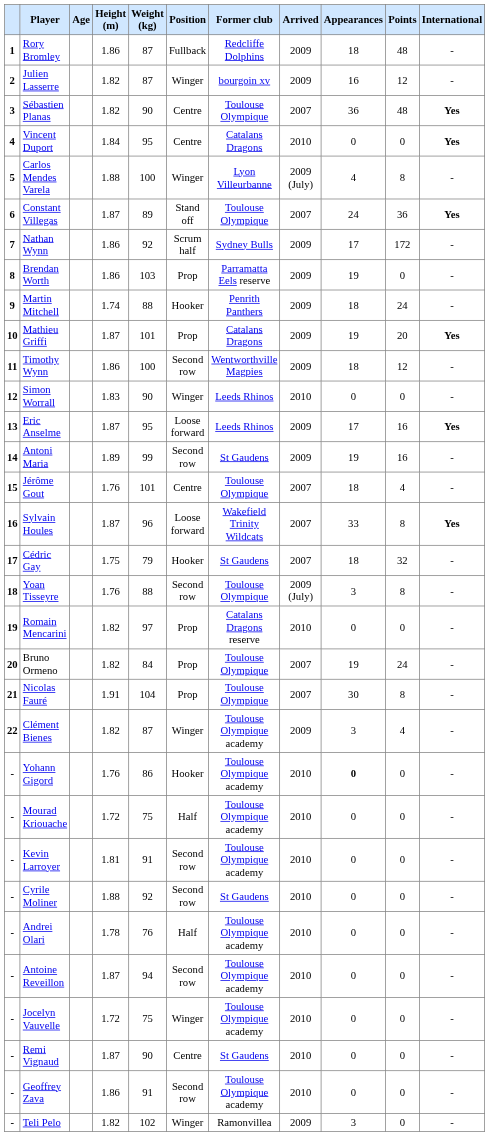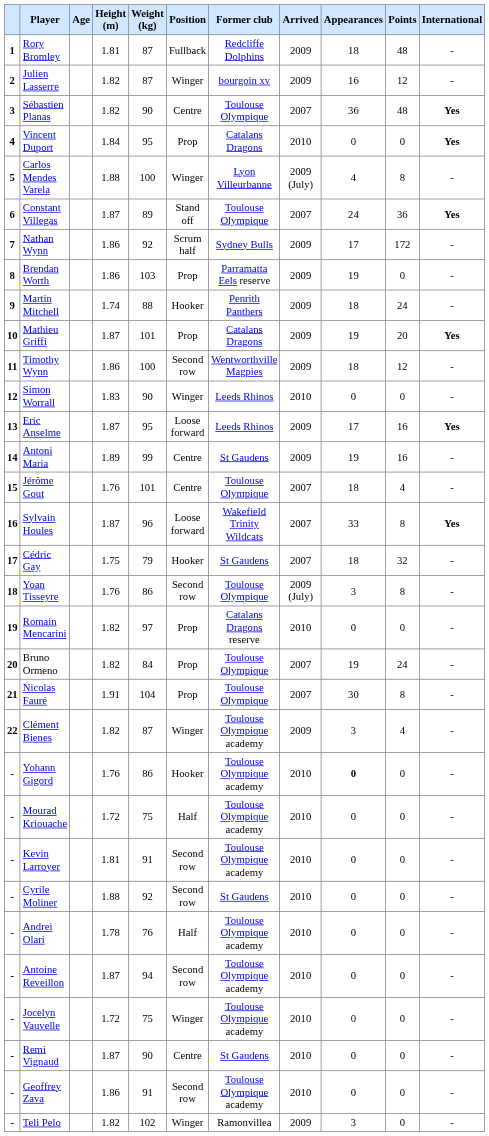Rory Bromley | Height (m): 1.86 -> 1.81
Vincent Duport | Position: Centre -> Prop
Antoni Maria | Position: Second row -> Centre
Yoan Tisseyre | Weight (kg): 88 -> 86
